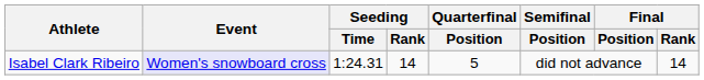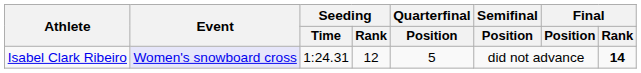Isabel Clark Ribeiro | Seeding / Rank: 14 -> 12
Isabel Clark Ribeiro | Final / Rank: normal -> bold
